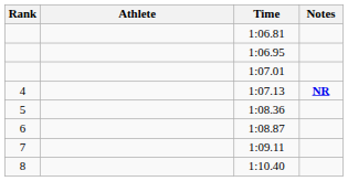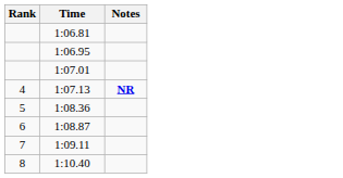- column: Athlete
